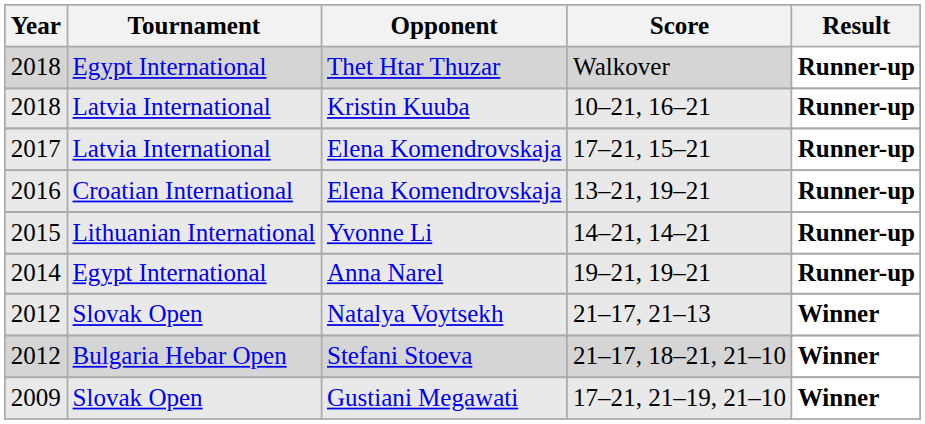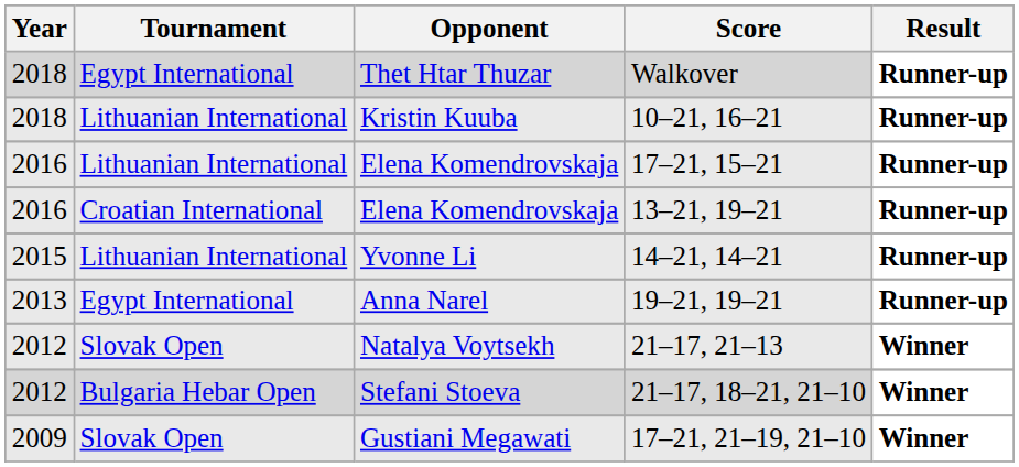10–21, 16–21 | Tournament: Latvia International -> Lithuanian International
17–21, 15–21 | Year: 2017 -> 2016
17–21, 15–21 | Tournament: Latvia International -> Lithuanian International
19–21, 19–21 | Year: 2014 -> 2013
